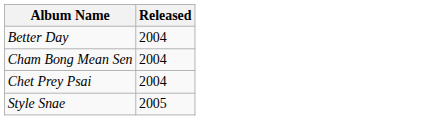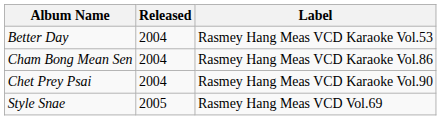+ column: Label | Rasmey Hang Meas VCD Karaoke Vol.53 | Rasmey Hang Meas VCD Karaoke Vol.86 | Rasmey Hang Meas VCD Karaoke Vol.90 | Rasmey Hang Meas VCD Vol.69
